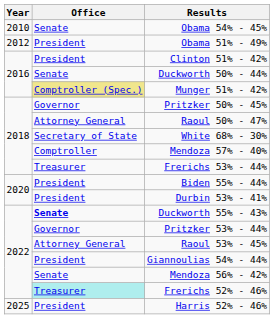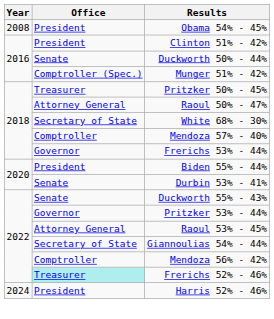Obama 54% - 45% | Year: 2010 -> 2008
Obama 54% - 45% | Office: Senate -> President
- row: 2012 | President | Obama 51% - 49%
Munger 51% - 42% | Office: khaki background -> no background
Pritzker 50% - 45% | Office: Governor -> Treasurer
Frerichs 53% - 44% | Office: Treasurer -> Governor
Durbin 53% - 41% | Office: President -> Senate
Duckworth 55% - 43% | Office: bold -> normal
Giannoulias 54% - 44% | Office: President -> Secretary of State
Mendoza 56% - 42% | Office: Senate -> Comptroller
Harris 52% - 46% | Year: 2025 -> 2024
